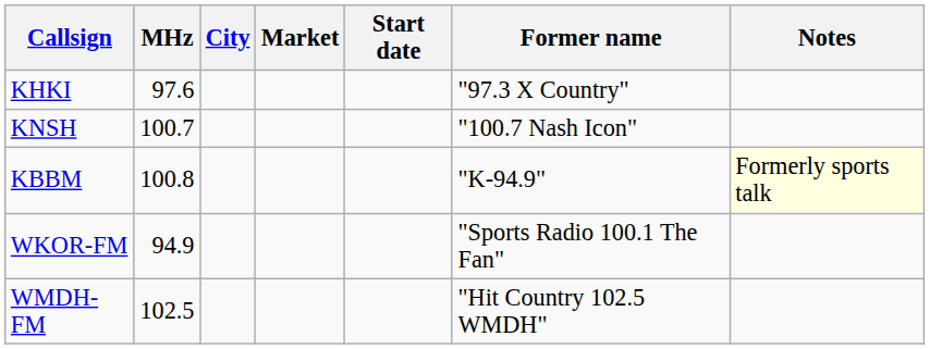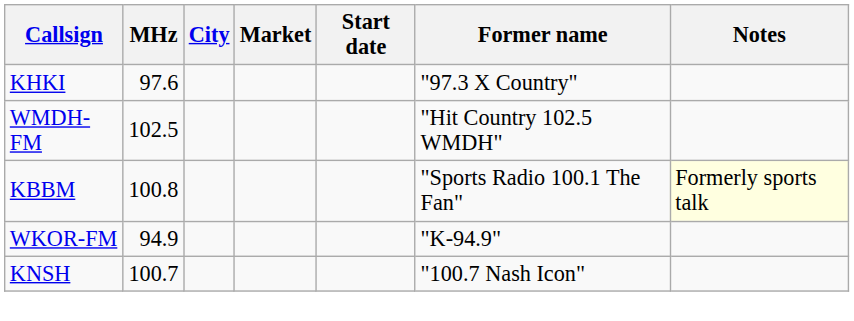rows swapped: WMDH-FM <-> KNSH
KBBM | Former name: "K-94.9" -> "Sports Radio 100.1 The Fan"
WKOR-FM | Former name: "Sports Radio 100.1 The Fan" -> "K-94.9"
